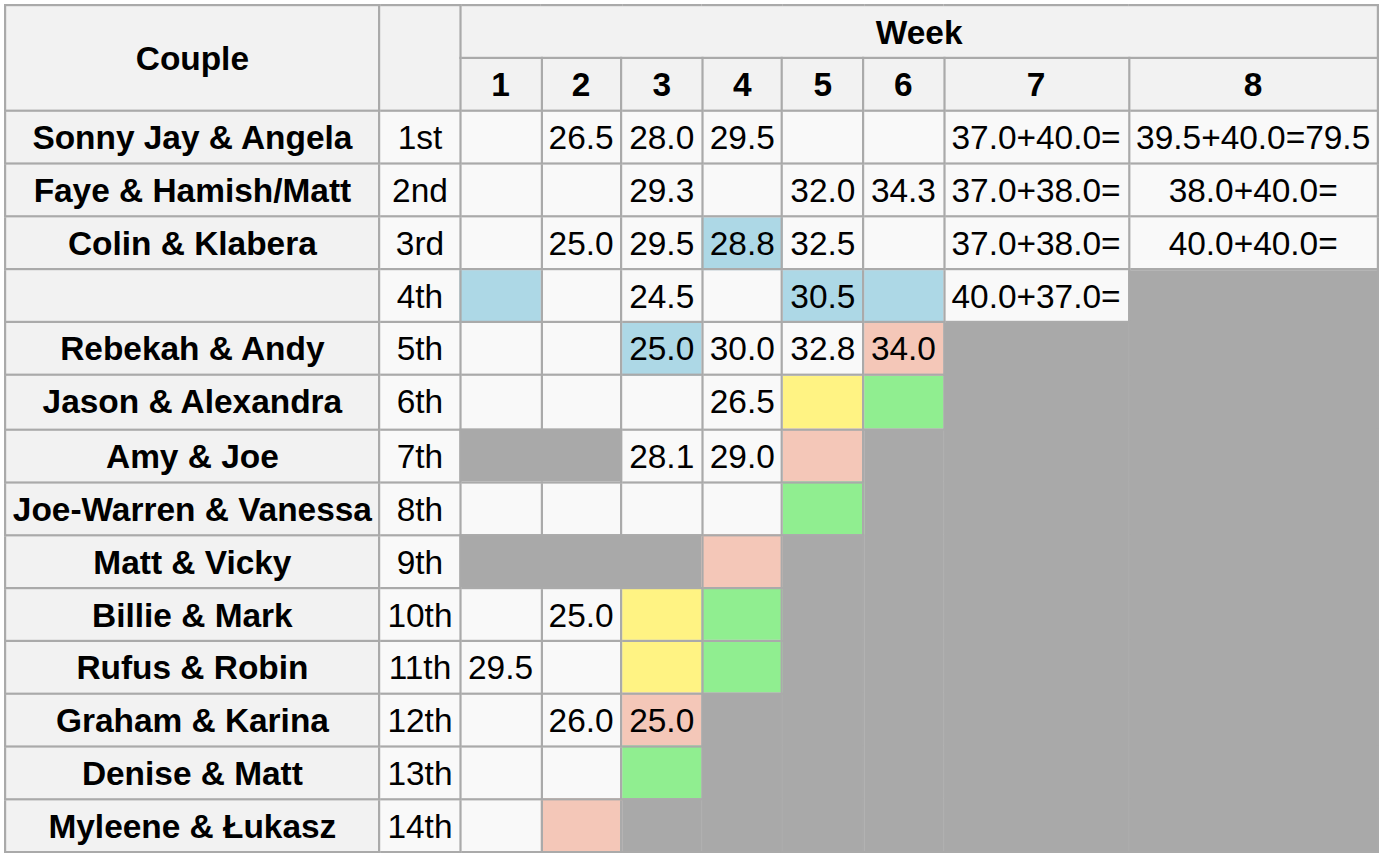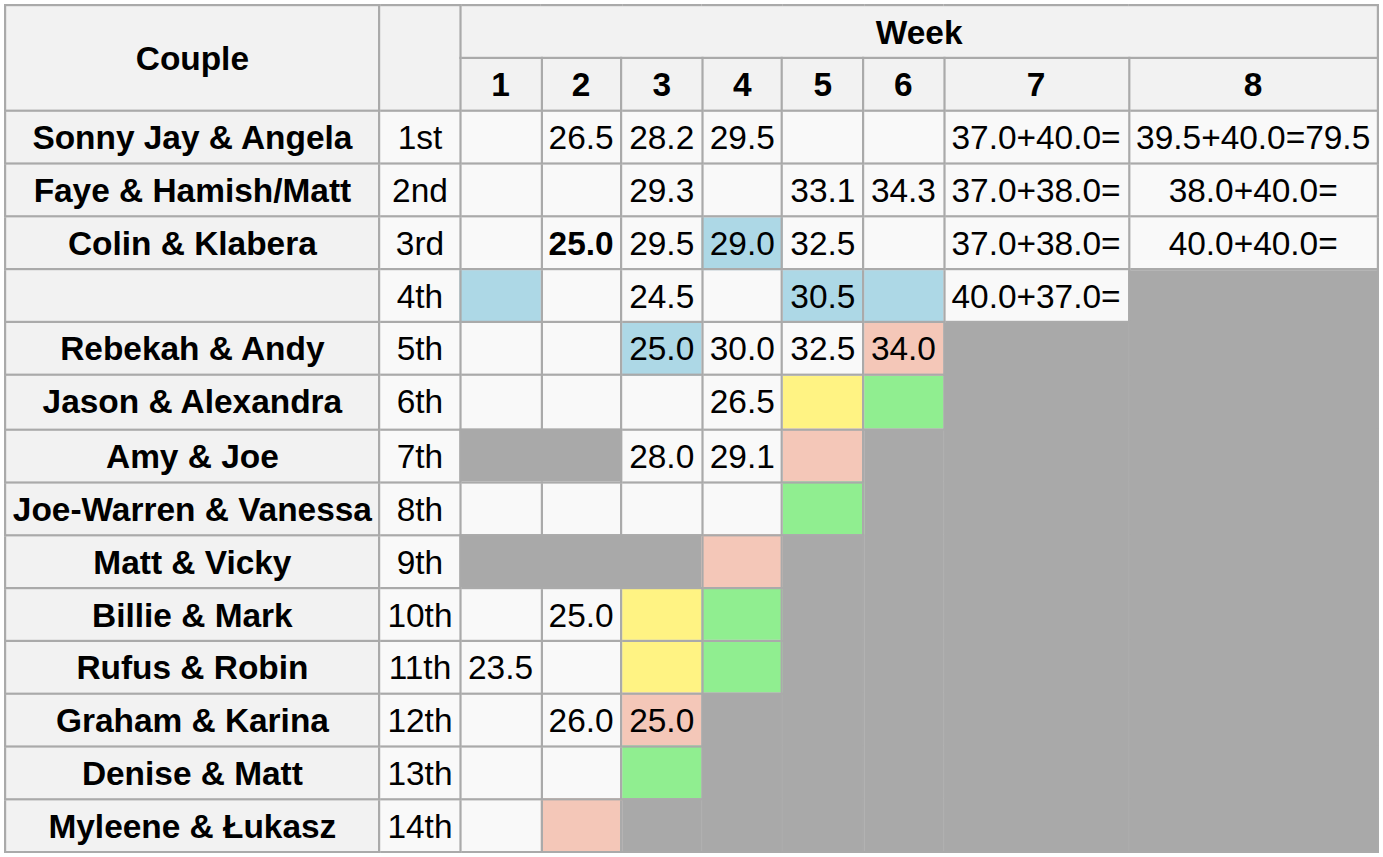Sonny Jay & Angela | Week / 3: 28.0 -> 28.2
Faye & Hamish/Matt | Week / 5: 32.0 -> 33.1
Colin & Klabera | Week / 2: normal -> bold
Colin & Klabera | Week / 4: 28.8 -> 29.0
Rebekah & Andy | Week / 5: 32.8 -> 32.5
Amy & Joe | Week / 3: 28.1 -> 28.0
Amy & Joe | Week / 4: 29.0 -> 29.1
Rufus & Robin | Week / 1: 29.5 -> 23.5
